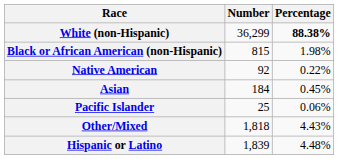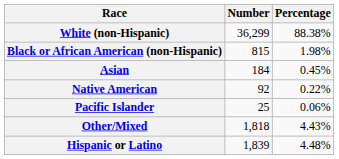White (non-Hispanic) | Percentage: bold -> normal
rows swapped: Native American <-> Asian
